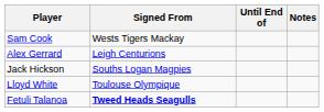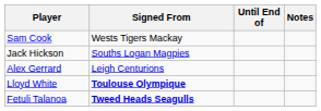rows swapped: Alex Gerrard <-> Jack Hickson
Lloyd White | Signed From: normal -> bold
